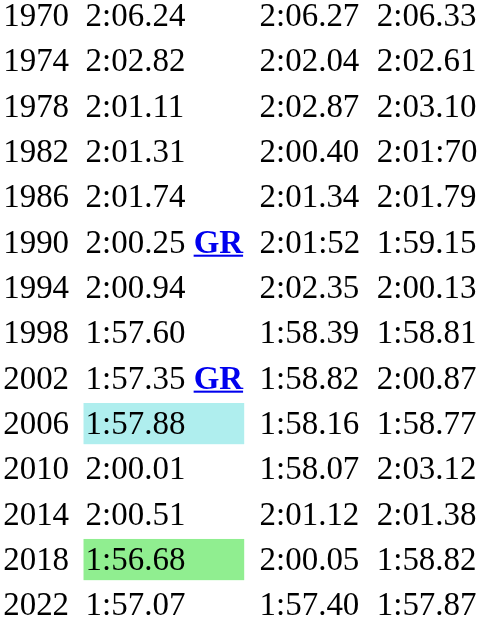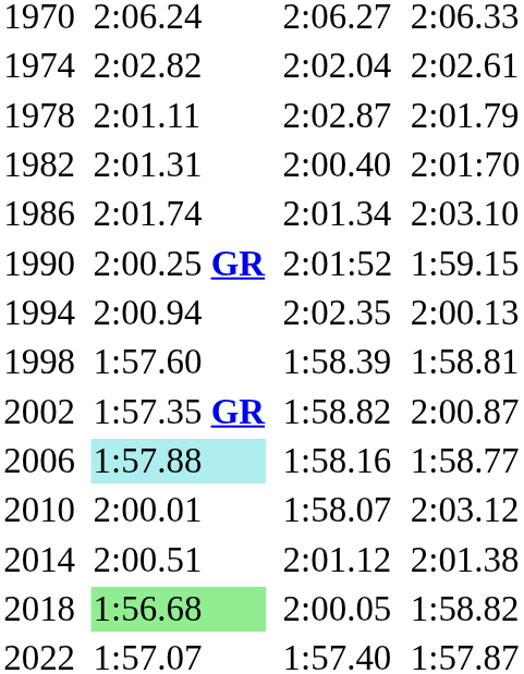1978 | column 7: 2:03.10 -> 2:01.79
1986 | column 7: 2:01.79 -> 2:03.10
